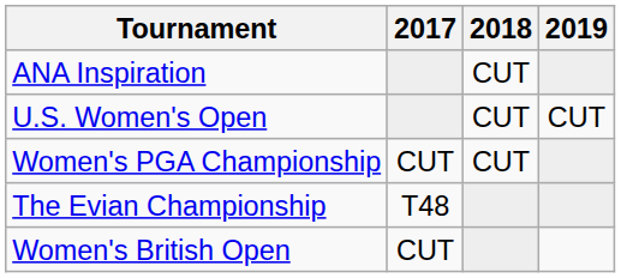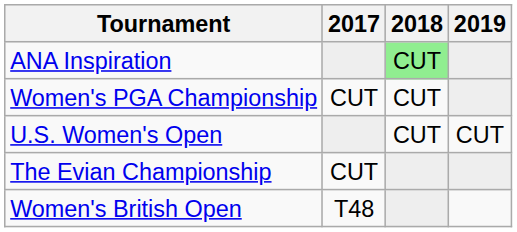ANA Inspiration | 2018: no background -> lightgreen background
rows swapped: U.S. Women's Open <-> Women's PGA Championship
The Evian Championship | 2017: T48 -> CUT
Women's British Open | 2017: CUT -> T48
